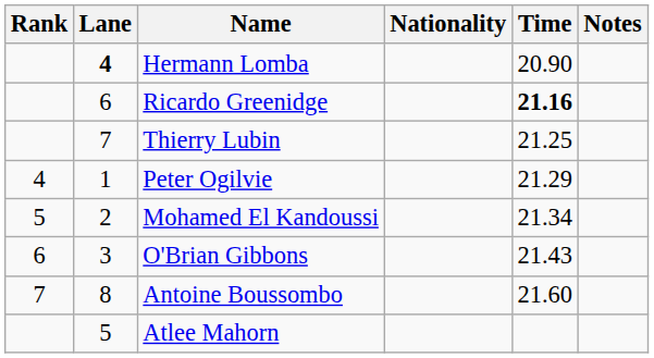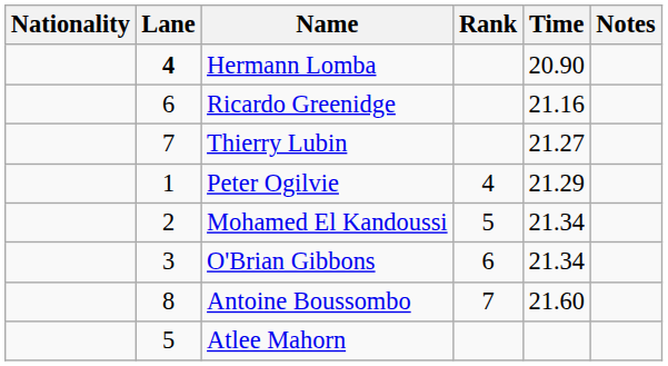columns swapped: Rank <-> Nationality
Ricardo Greenidge | Time: bold -> normal
Thierry Lubin | Time: 21.25 -> 21.27
O'Brian Gibbons | Time: 21.43 -> 21.34
